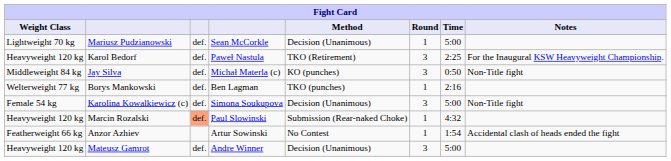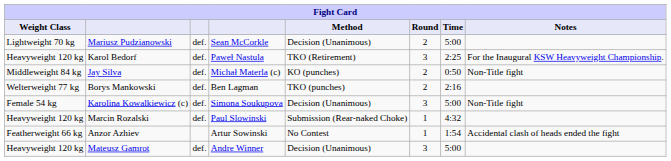Mariusz Pudzianowski | Round: 1 -> 2
Jay Silva | Round: 3 -> 2
Borys Mankowski | Round: 1 -> 2
Marcin Rozalski | column 3: lightsalmon background -> no background
